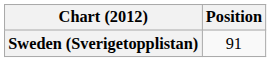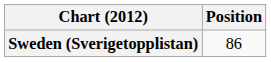Sweden (Sverigetopplistan) | Position: 91 -> 86
